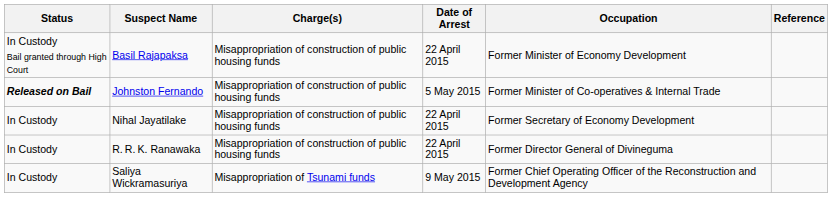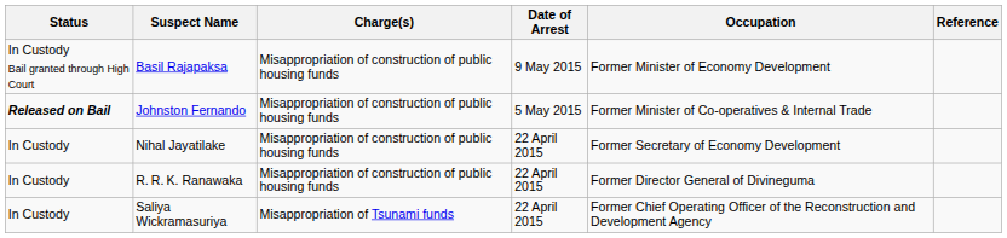Basil Rajapaksa | Date of Arrest: 22 April 2015 -> 9 May 2015
Saliya Wickramasuriya | Date of Arrest: 9 May 2015 -> 22 April 2015
